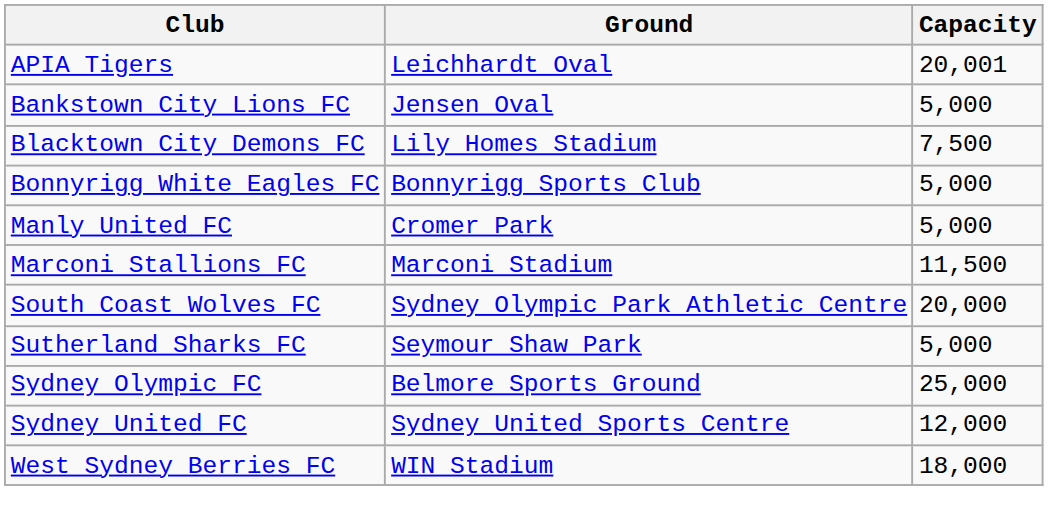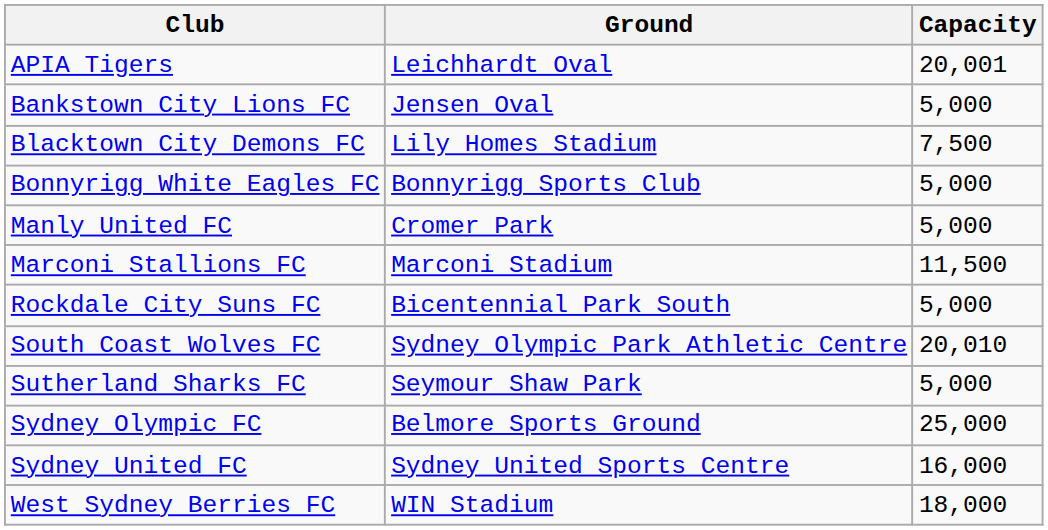+ row: Rockdale City Suns FC | Bicentennial Park South | 5,000
South Coast Wolves FC | Capacity: 20,000 -> 20,010
Sydney United FC | Capacity: 12,000 -> 16,000
